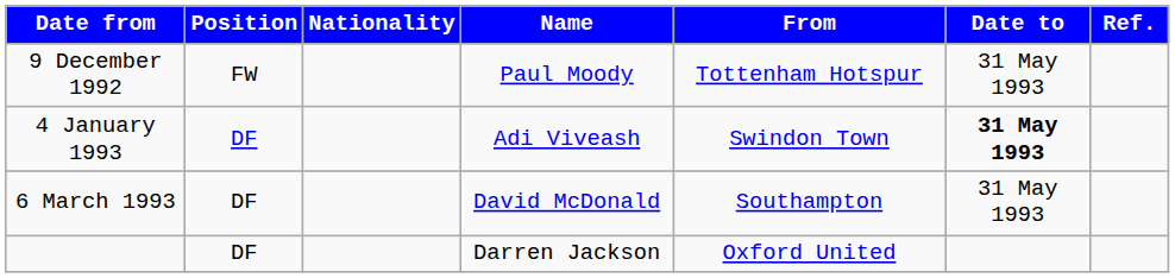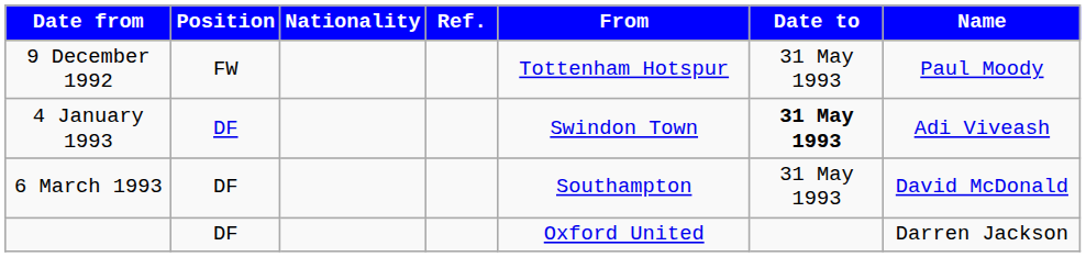columns swapped: Name <-> Ref.
